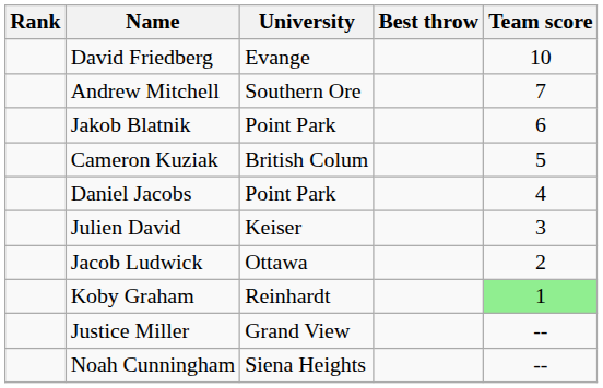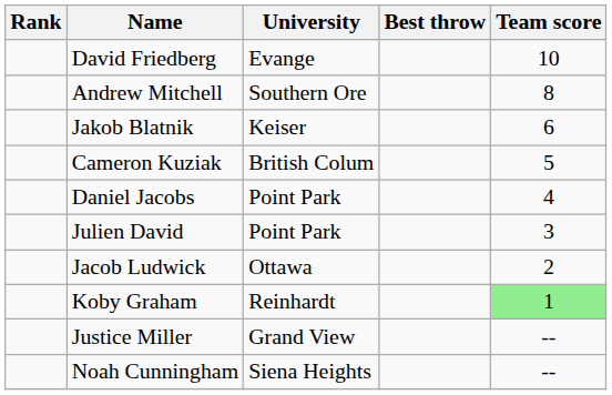Andrew Mitchell | Team score: 7 -> 8
Jakob Blatnik | University: Point Park -> Keiser
Julien David | University: Keiser -> Point Park
